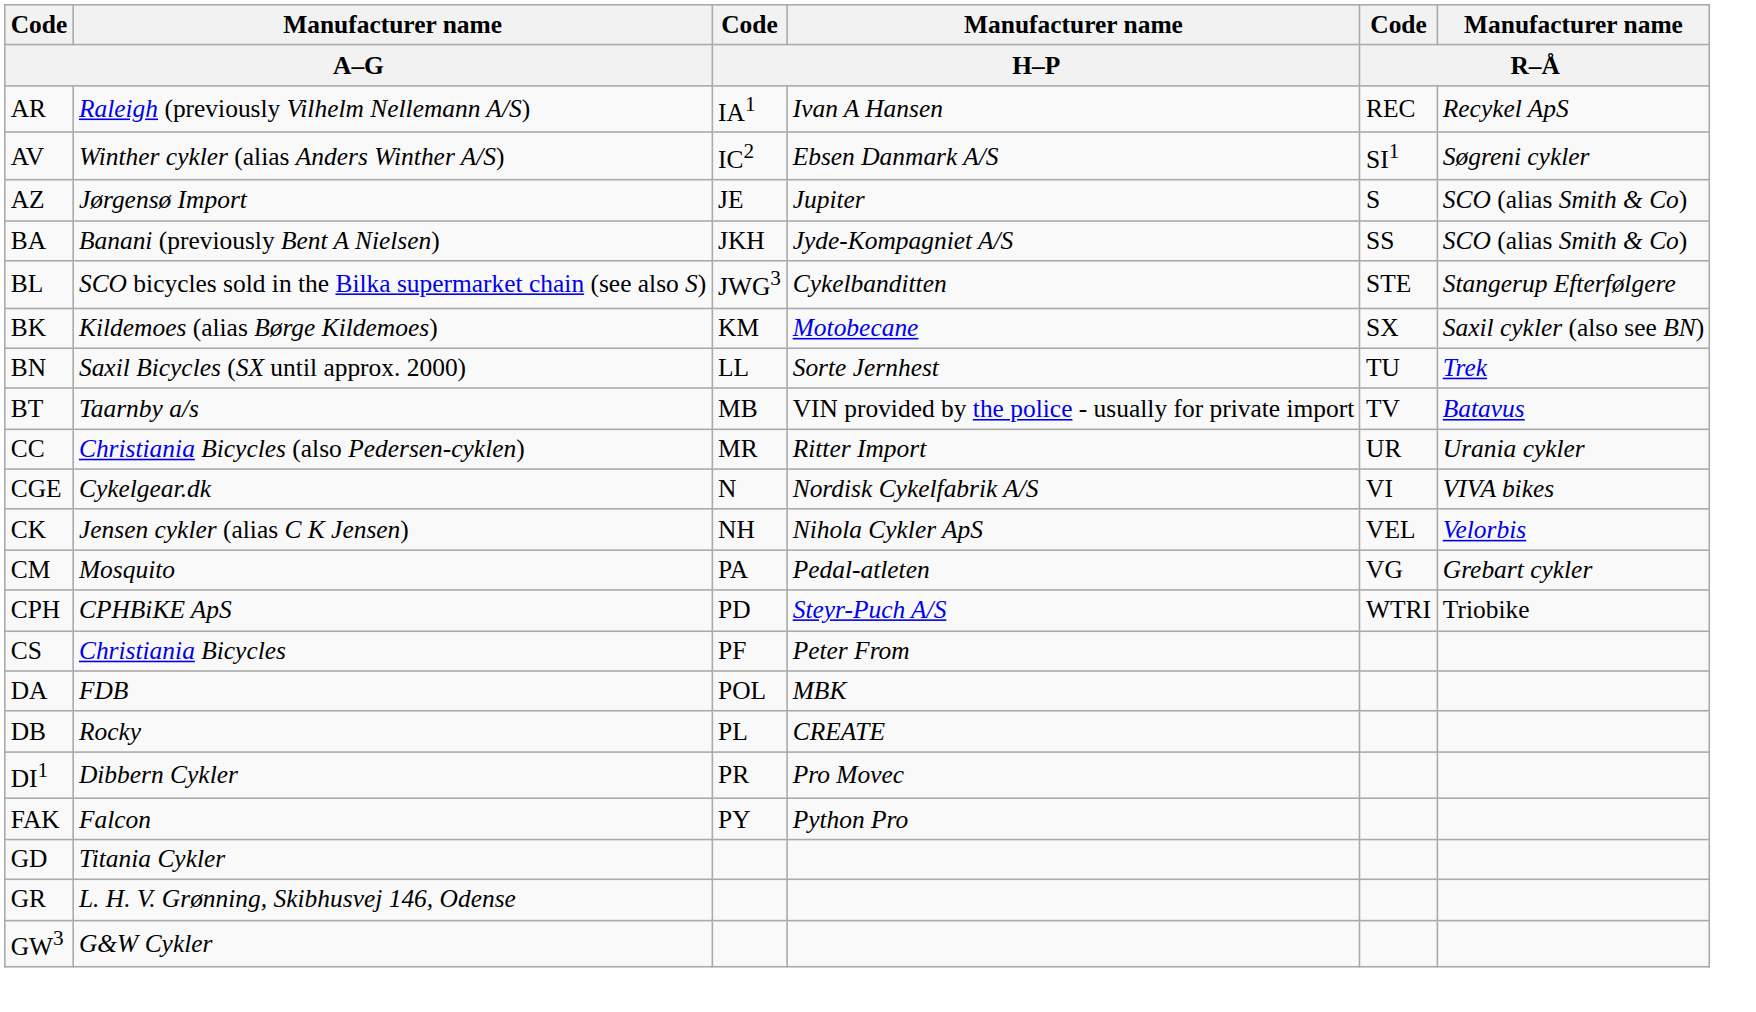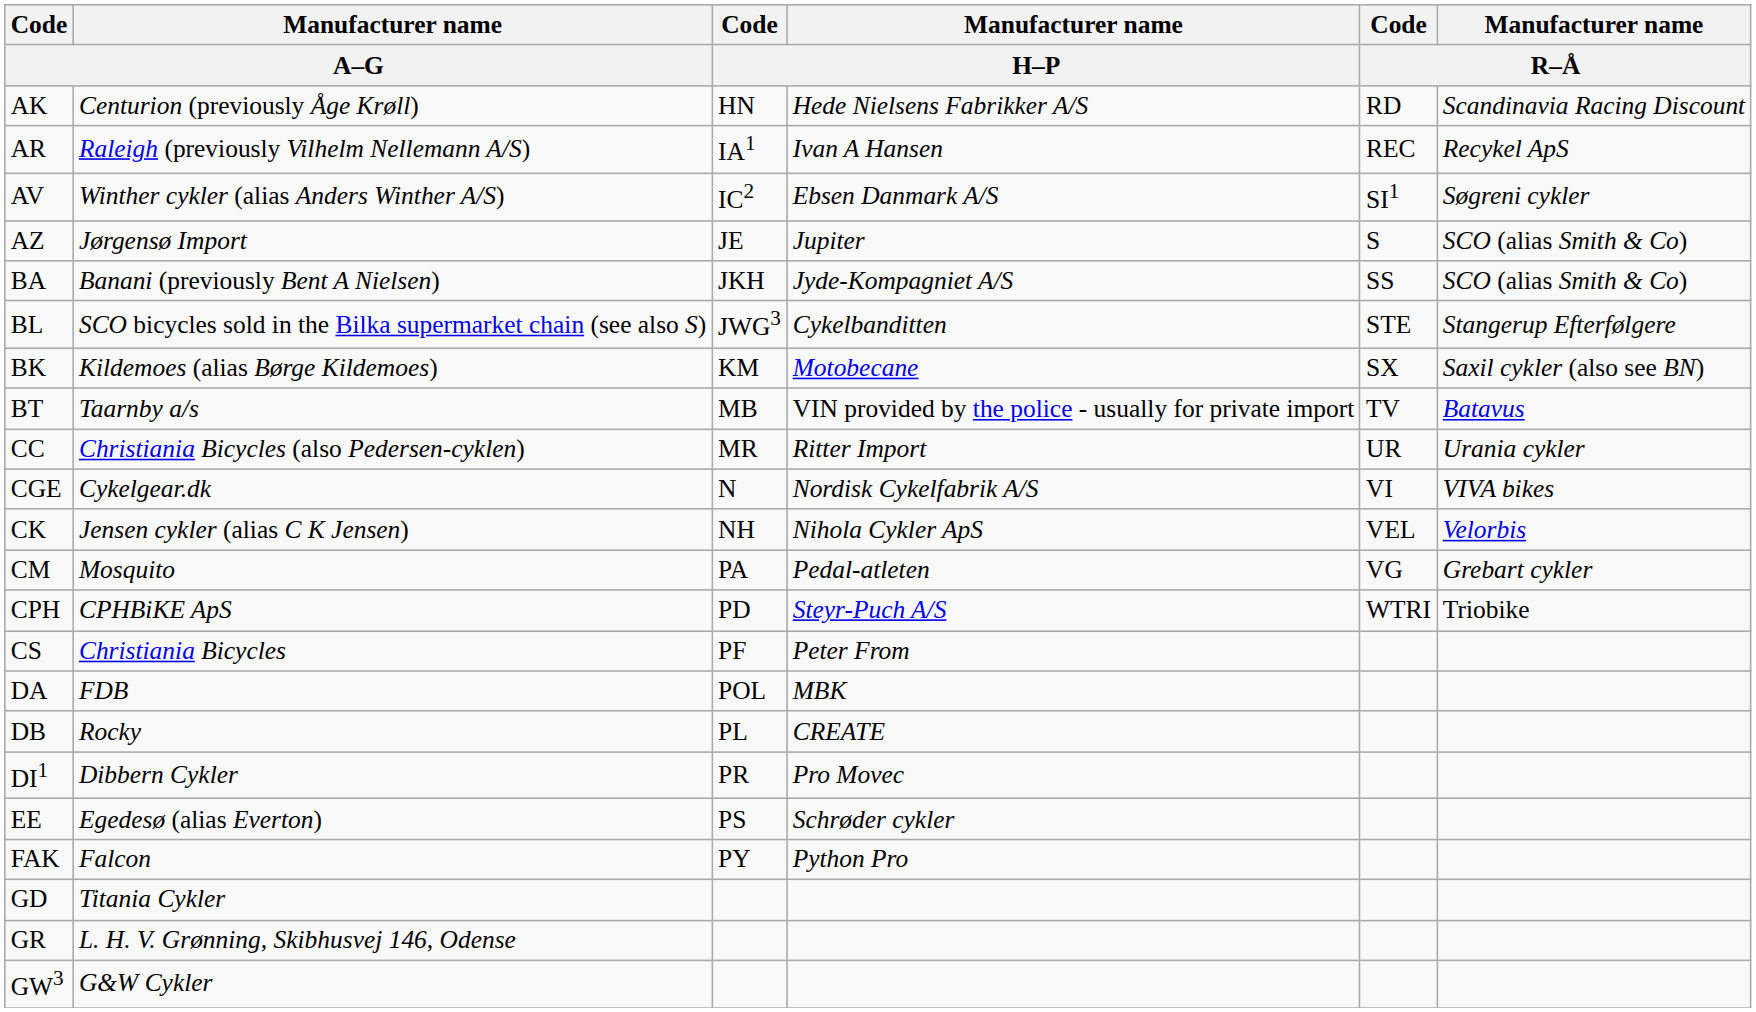+ row: AK | Centurion (previously Åge Krøll) | HN | Hede Nielsens Fabrikker A/S | RD | Scandinavia Racing Discount
- row: BN | Saxil Bicycles (SX until approx. 2000) | LL | Sorte Jernhest | TU | Trek
+ row: EE | Egedesø (alias Everton) | PS | Schrøder cykler
